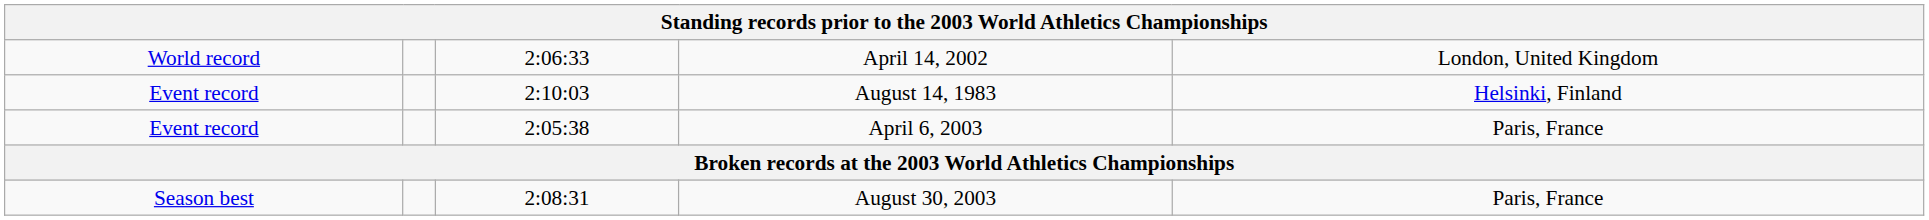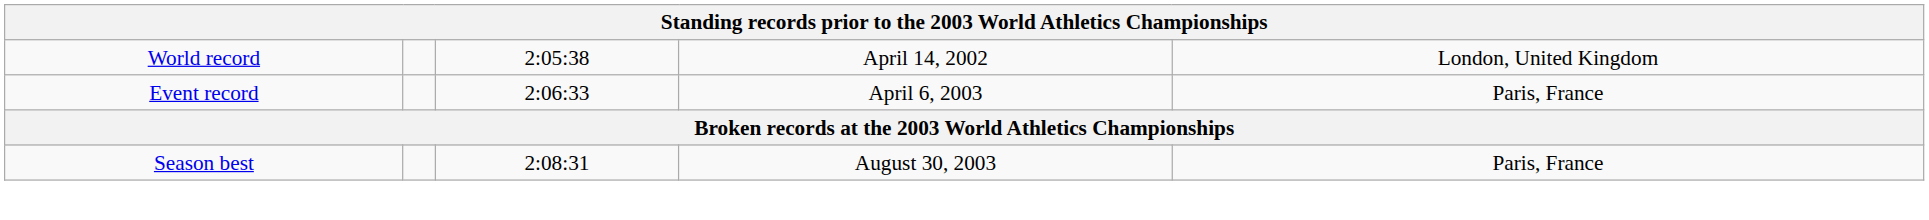April 14, 2002 | column 3: 2:06:33 -> 2:05:38
- row: Event record | 2:10:03 | August 14, 1983 | Helsinki, Finland
April 6, 2003 | column 3: 2:05:38 -> 2:06:33
